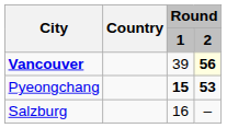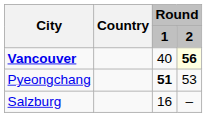Vancouver | Round / 1: 39 -> 40
Pyeongchang | Round / 1: 15 -> 51
Pyeongchang | Round / 2: bold -> normal
